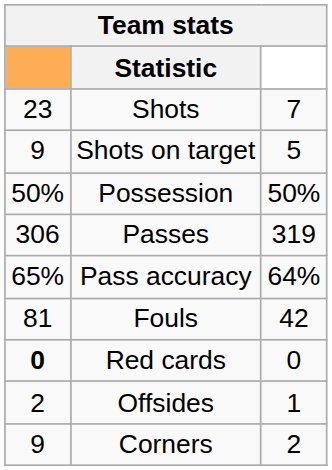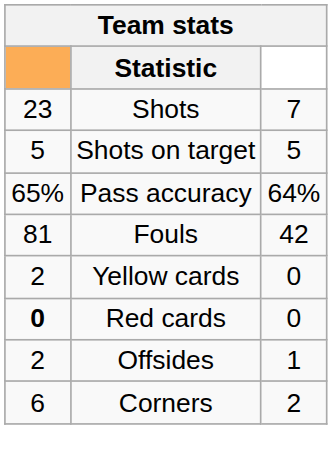Shots on target | column 1: 9 -> 5
- row: 50% | Possession | 50%
- row: 306 | Passes | 319
+ row: 2 | Yellow cards | 0
Corners | column 1: 9 -> 6
